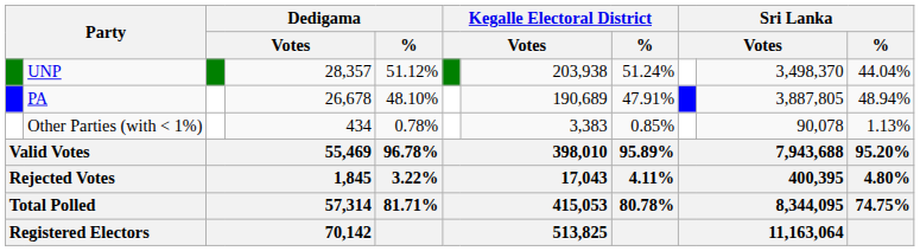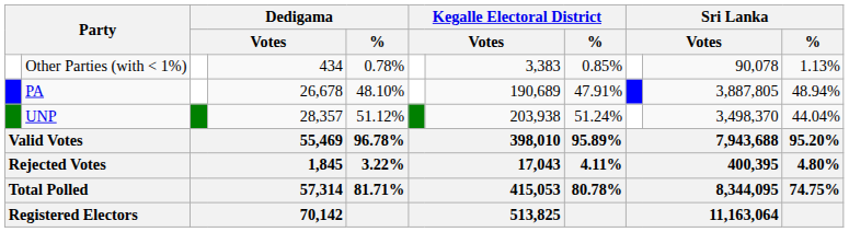rows swapped: UNP <-> Other Parties (with < 1%)
